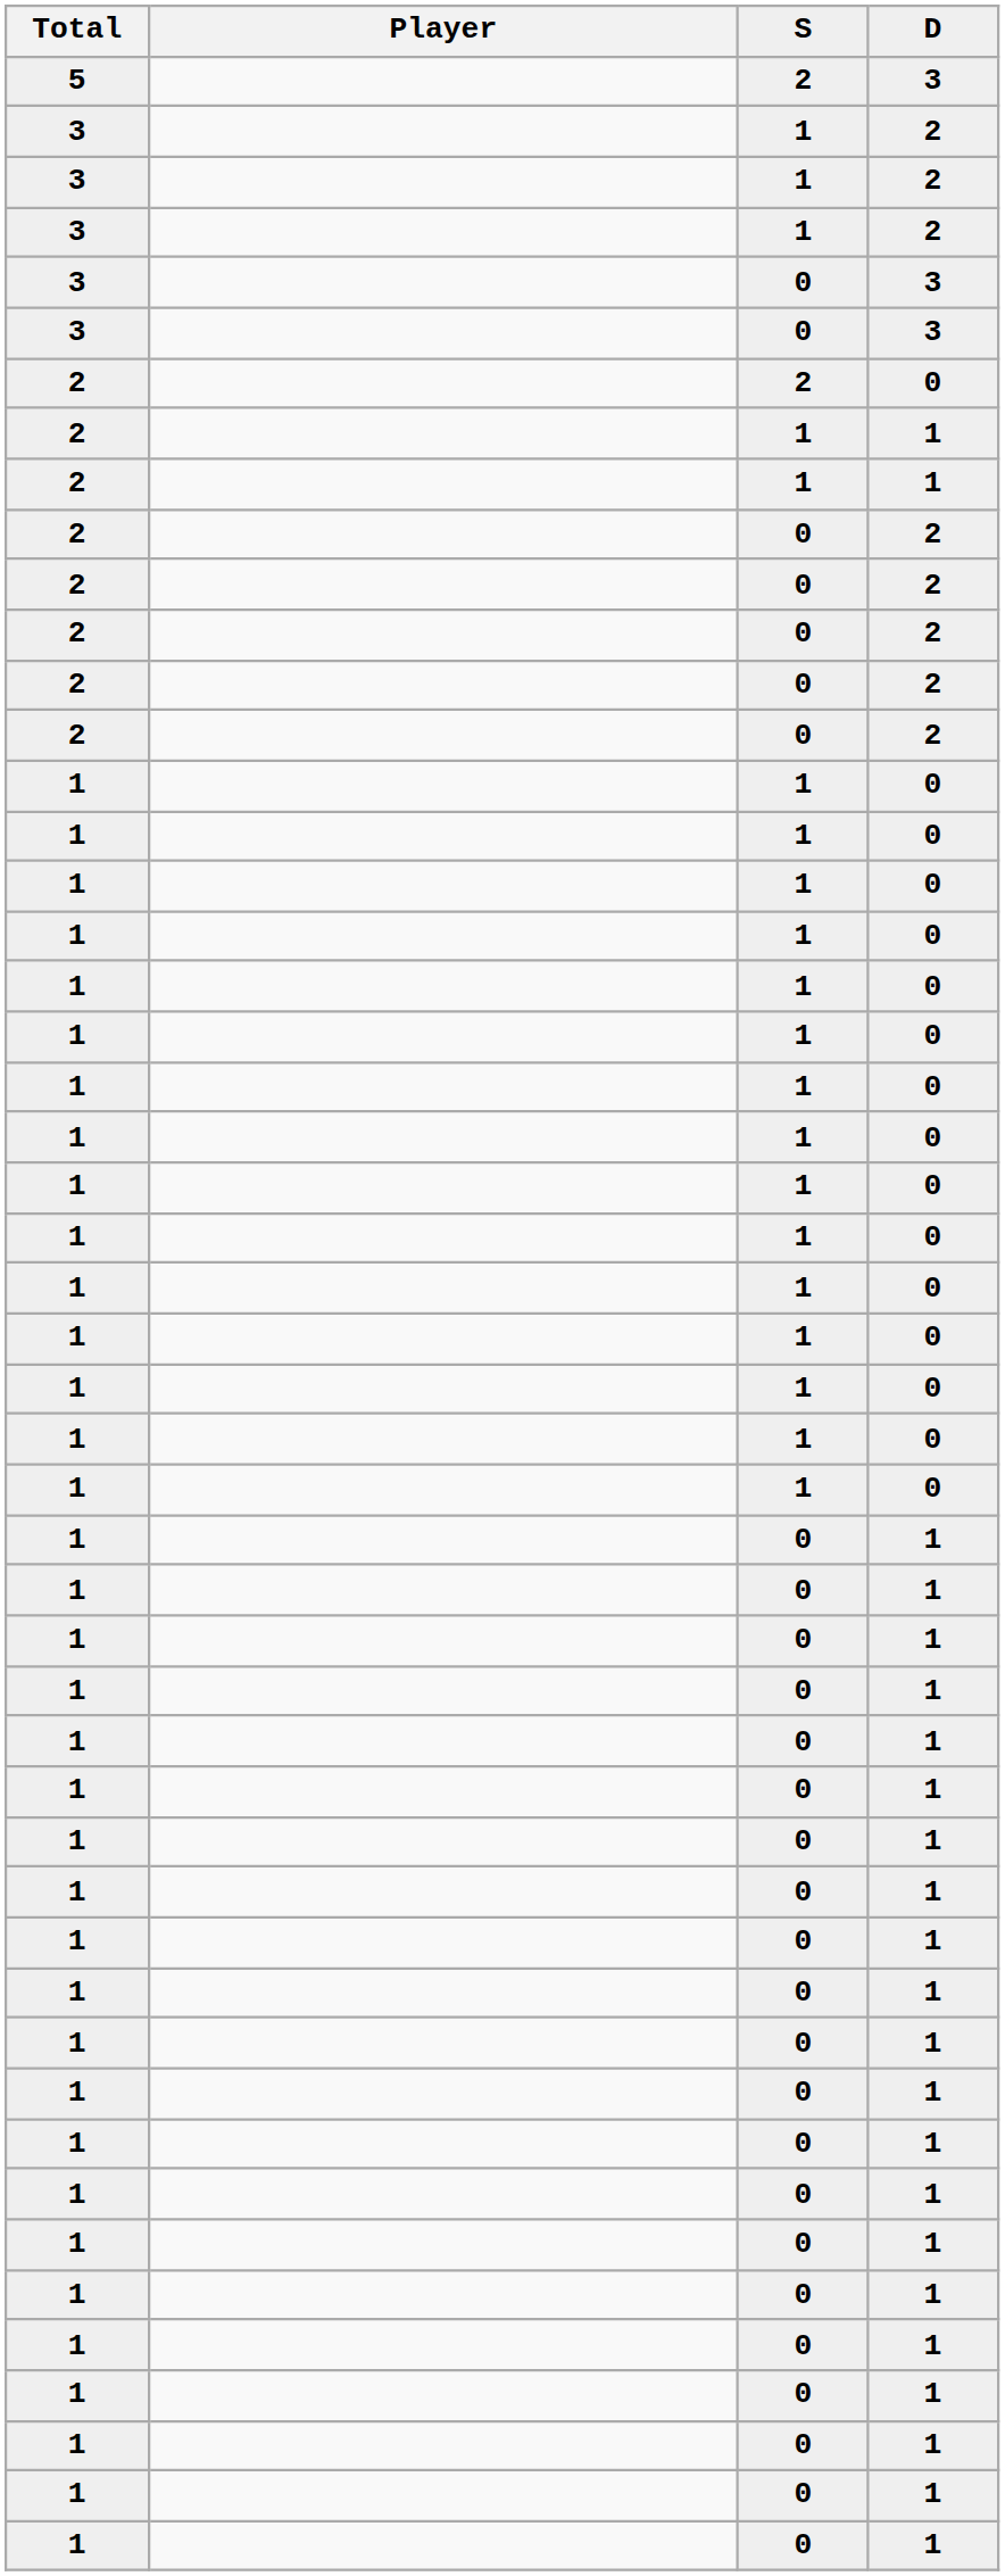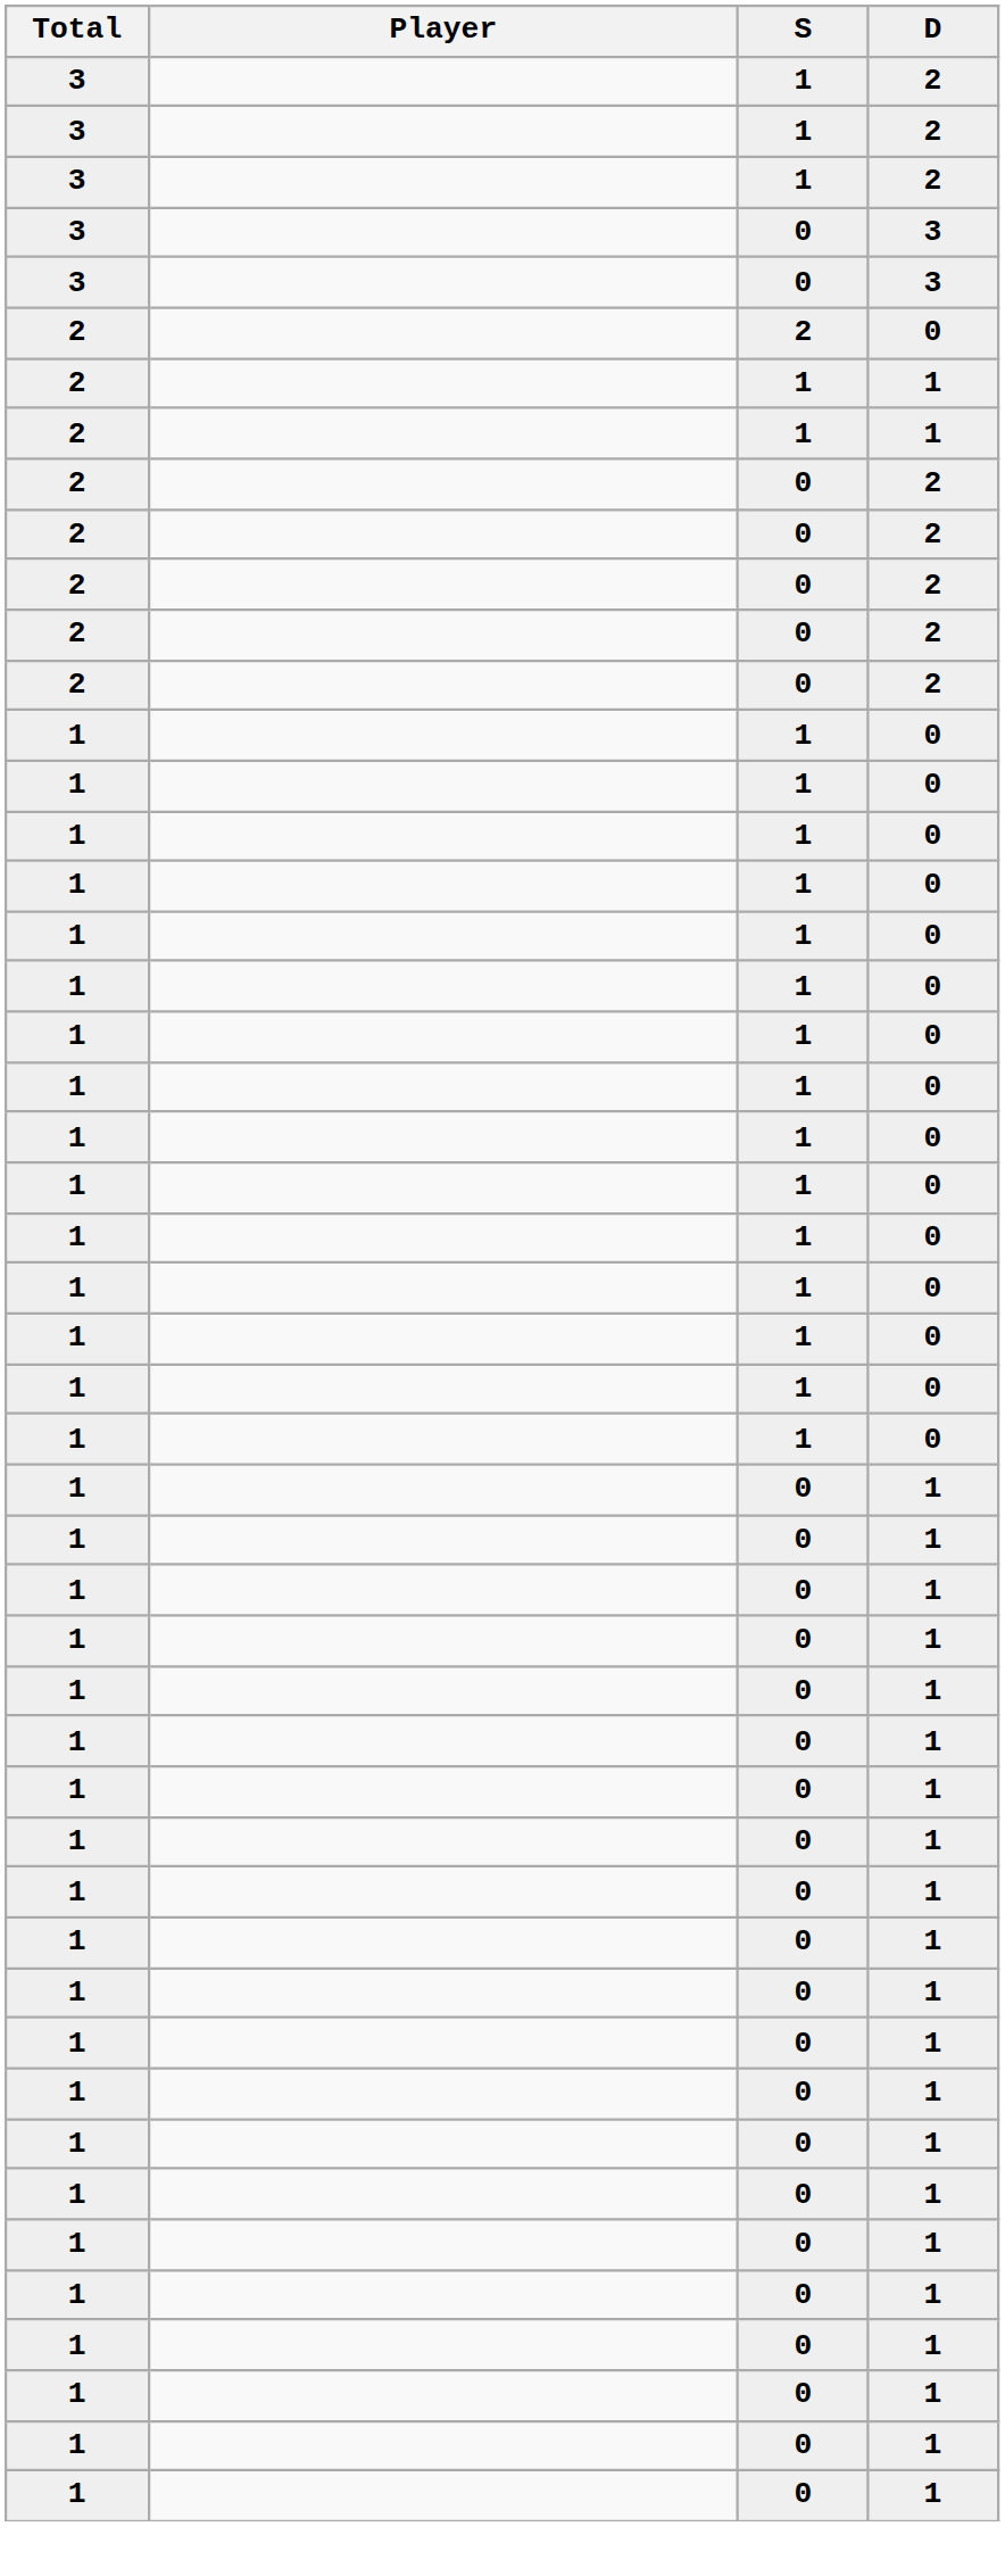- row: 5 | 2 | 3
